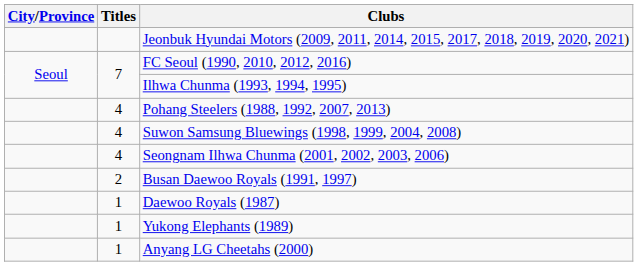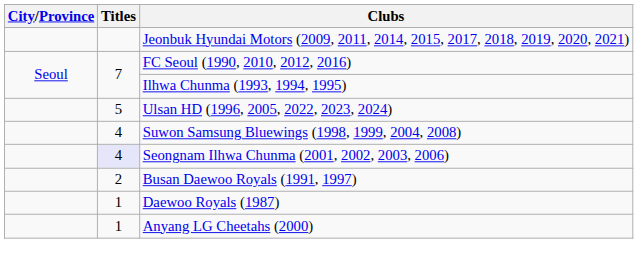+ row: 5 | Ulsan HD (1996, 2005, 2022, 2023, 2024)
- row: 4 | Pohang Steelers (1988, 1992, 2007, 2013)
Seongnam Ilhwa Chunma (2001, 2002, 2003, 2006) | Titles: no background -> lavender background
- row: 1 | Yukong Elephants (1989)
